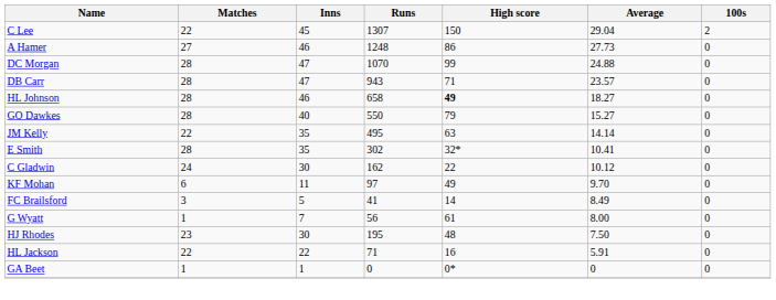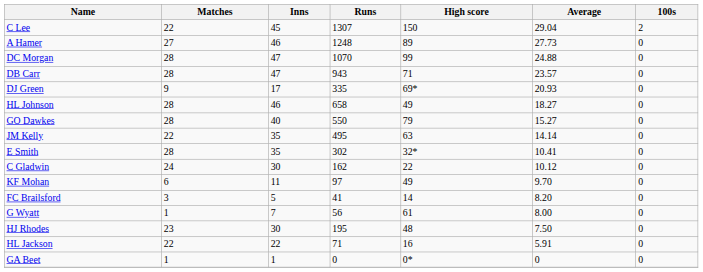A Hamer | High score: 86 -> 89
+ row: DJ Green | 9 | 17 | 335 | 69* | 20.93 | 0
HL Johnson | High score: bold -> normal
FC Brailsford | Average: 8.49 -> 8.20
